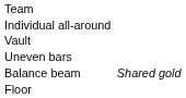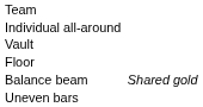rows swapped: Uneven bars <-> Floor
